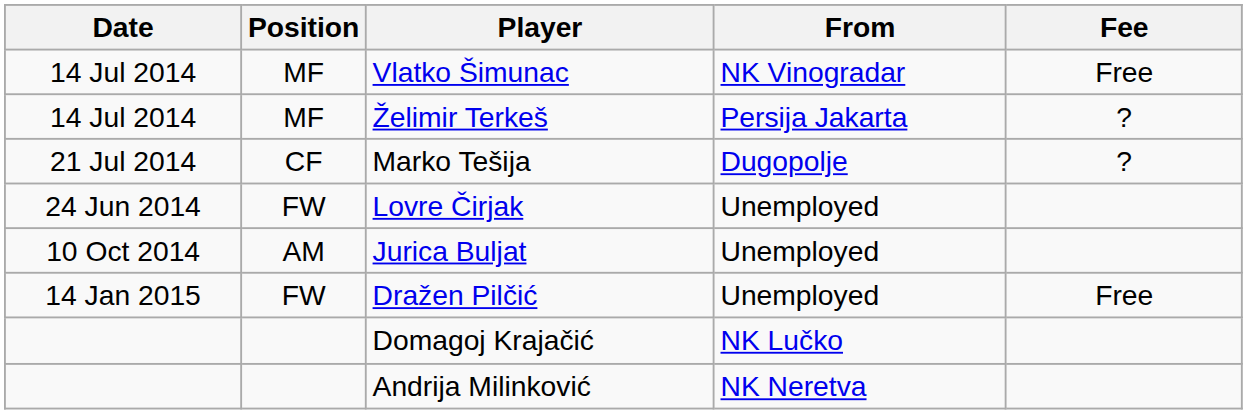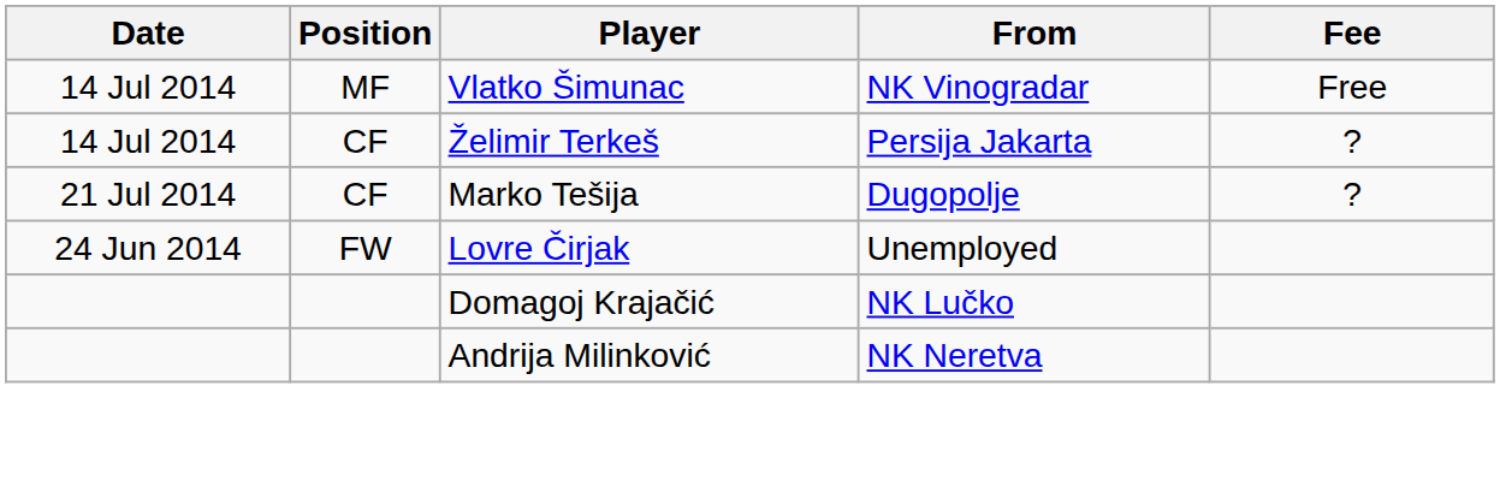Želimir Terkeš | Position: MF -> CF
- row: 10 Oct 2014 | AM | Jurica Buljat | Unemployed
- row: 14 Jan 2015 | FW | Dražen Pilčić | Unemployed | Free
